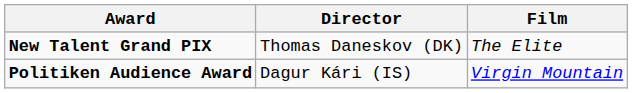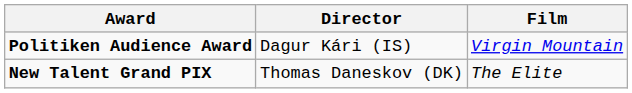rows swapped: New Talent Grand PIX <-> Politiken Audience Award
